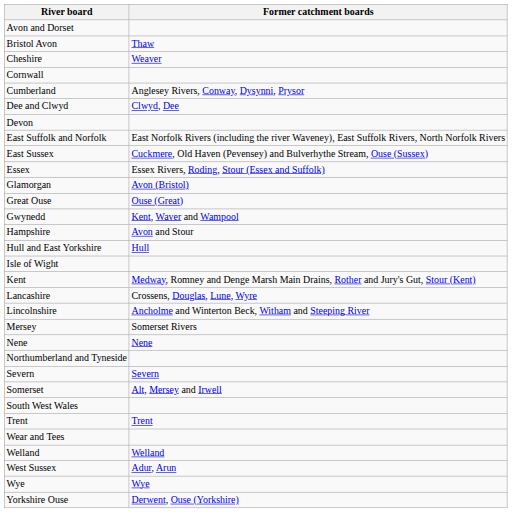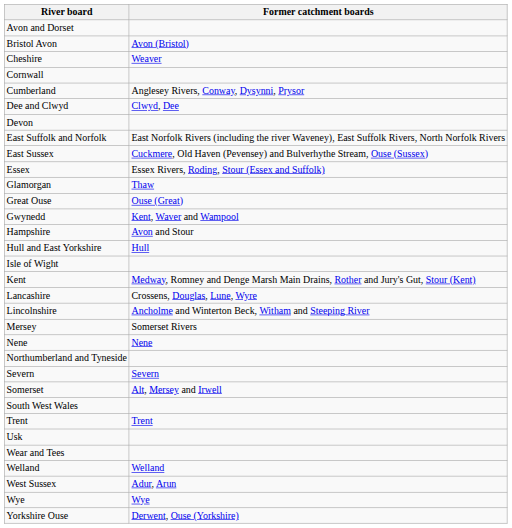Bristol Avon | Former catchment boards: Thaw -> Avon (Bristol)
Glamorgan | Former catchment boards: Avon (Bristol) -> Thaw
+ row: Usk
